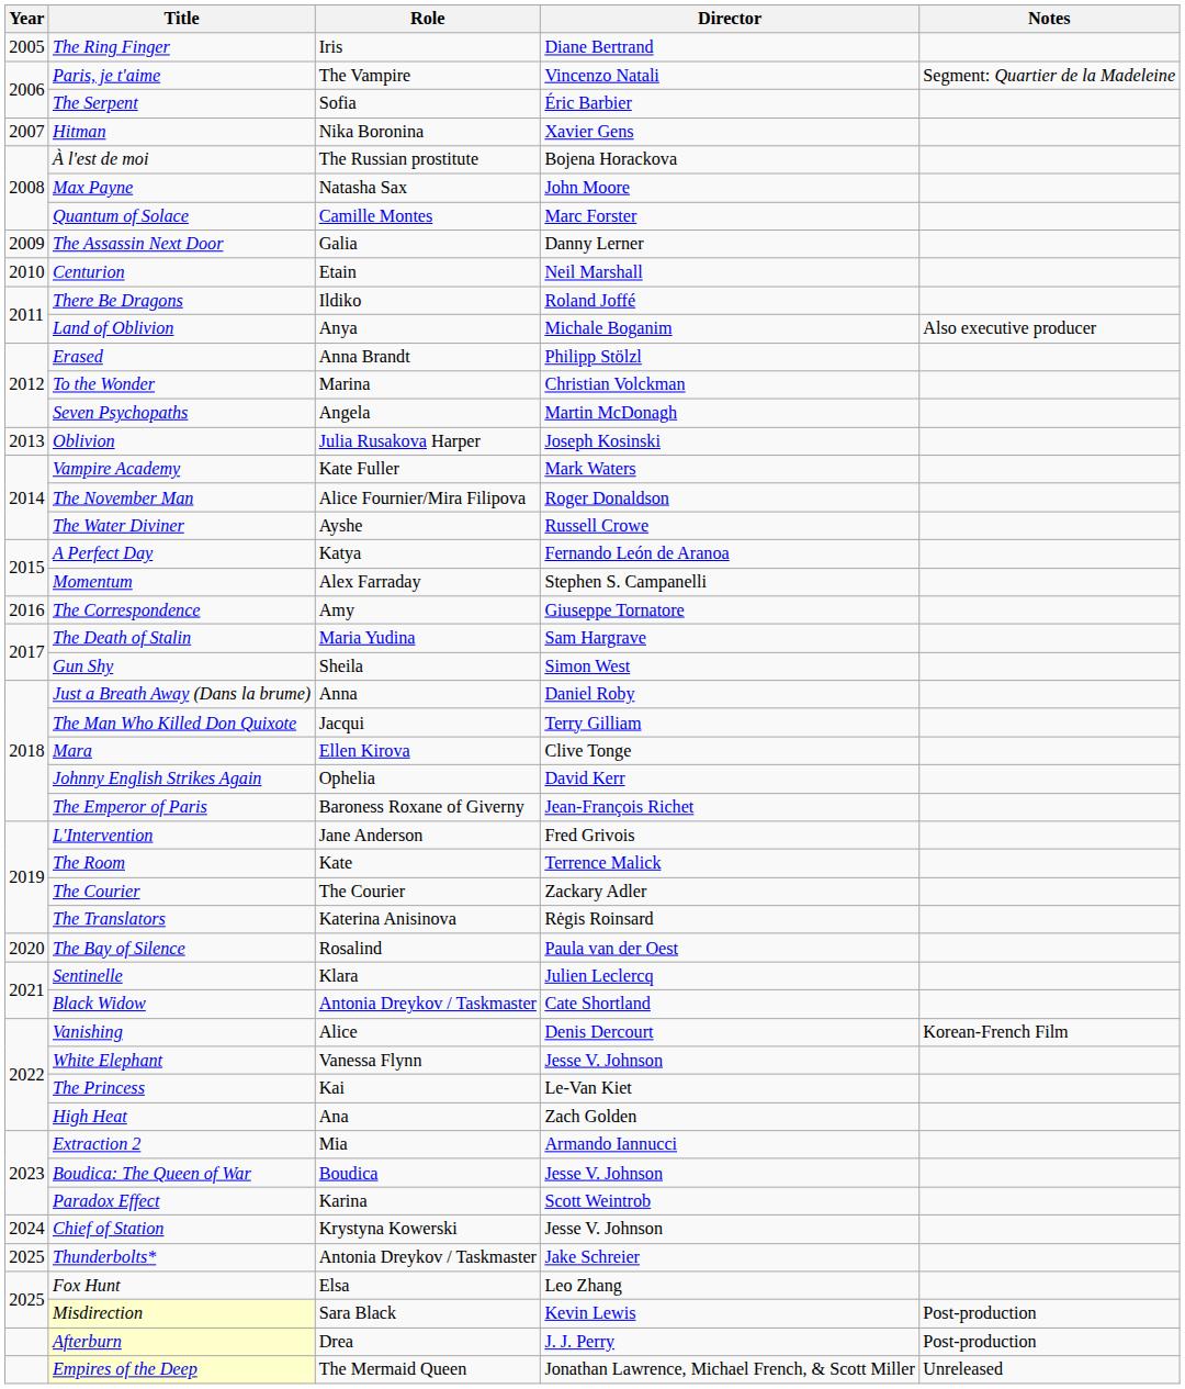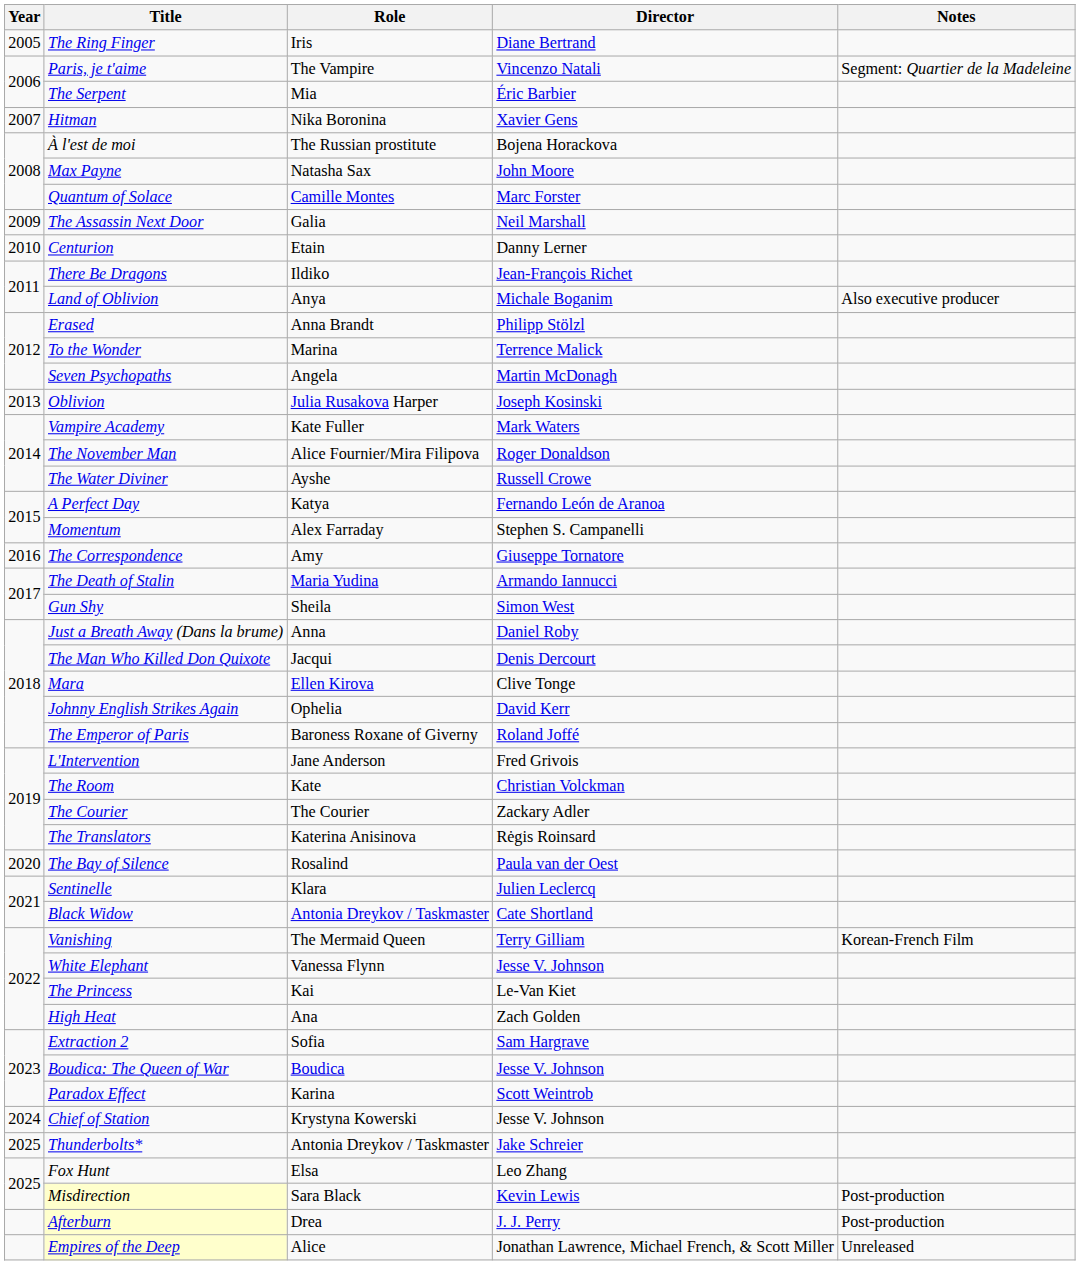The Serpent | Role: Sofia -> Mia
The Assassin Next Door | Director: Danny Lerner -> Neil Marshall
Centurion | Director: Neil Marshall -> Danny Lerner
There Be Dragons | Director: Roland Joffé -> Jean-François Richet
To the Wonder | Director: Christian Volckman -> Terrence Malick
The Death of Stalin | Director: Sam Hargrave -> Armando Iannucci
The Man Who Killed Don Quixote | Director: Terry Gilliam -> Denis Dercourt
The Emperor of Paris | Director: Jean-François Richet -> Roland Joffé
The Room | Director: Terrence Malick -> Christian Volckman
Vanishing | Role: Alice -> The Mermaid Queen
Vanishing | Director: Denis Dercourt -> Terry Gilliam
Extraction 2 | Role: Mia -> Sofia
Extraction 2 | Director: Armando Iannucci -> Sam Hargrave
Empires of the Deep | Role: The Mermaid Queen -> Alice
